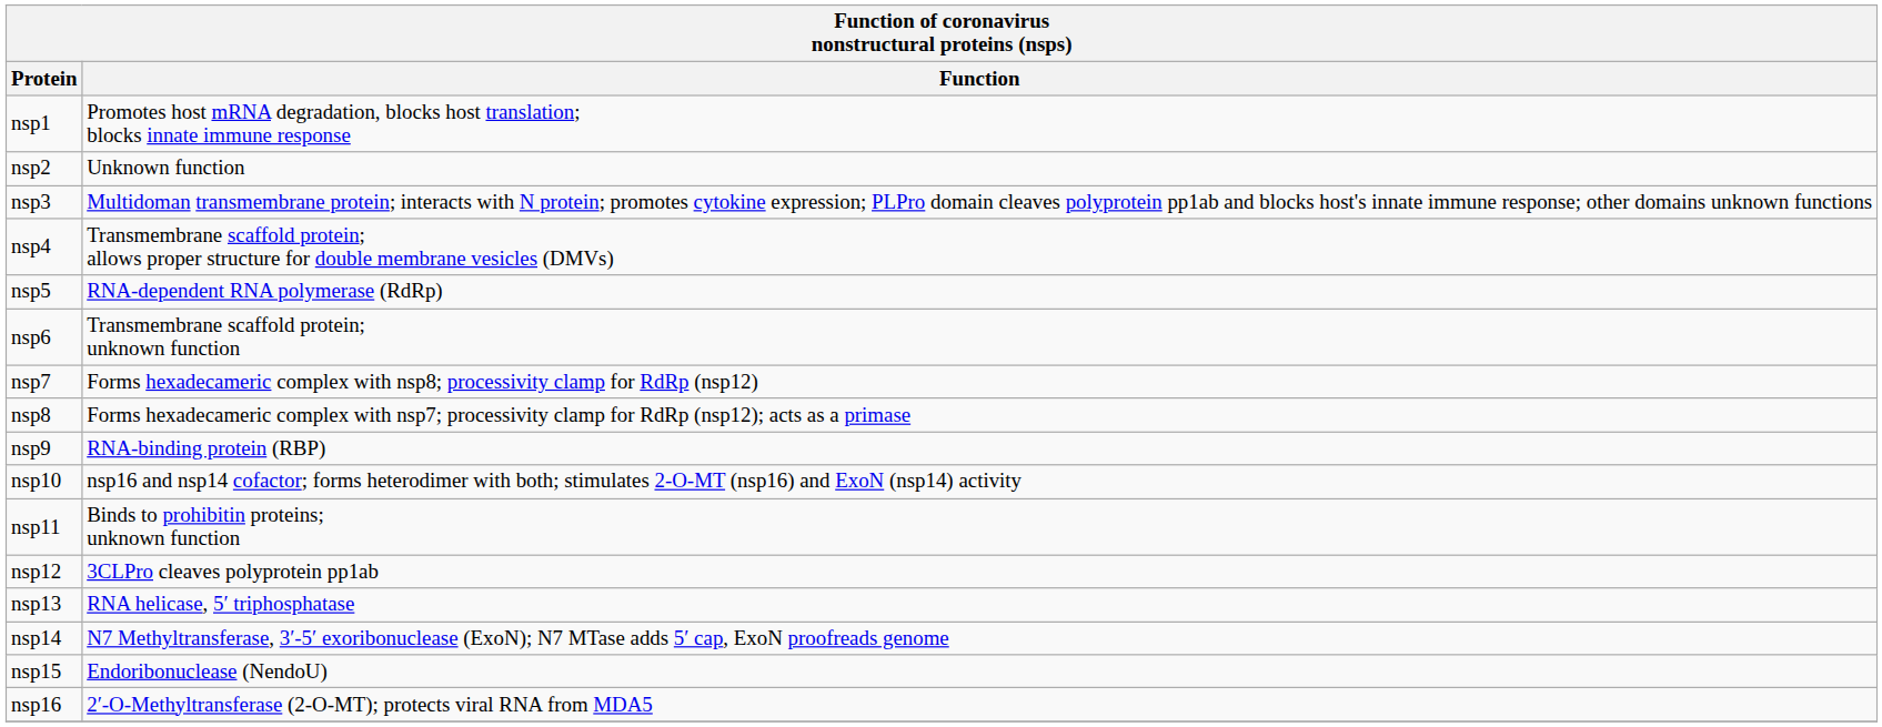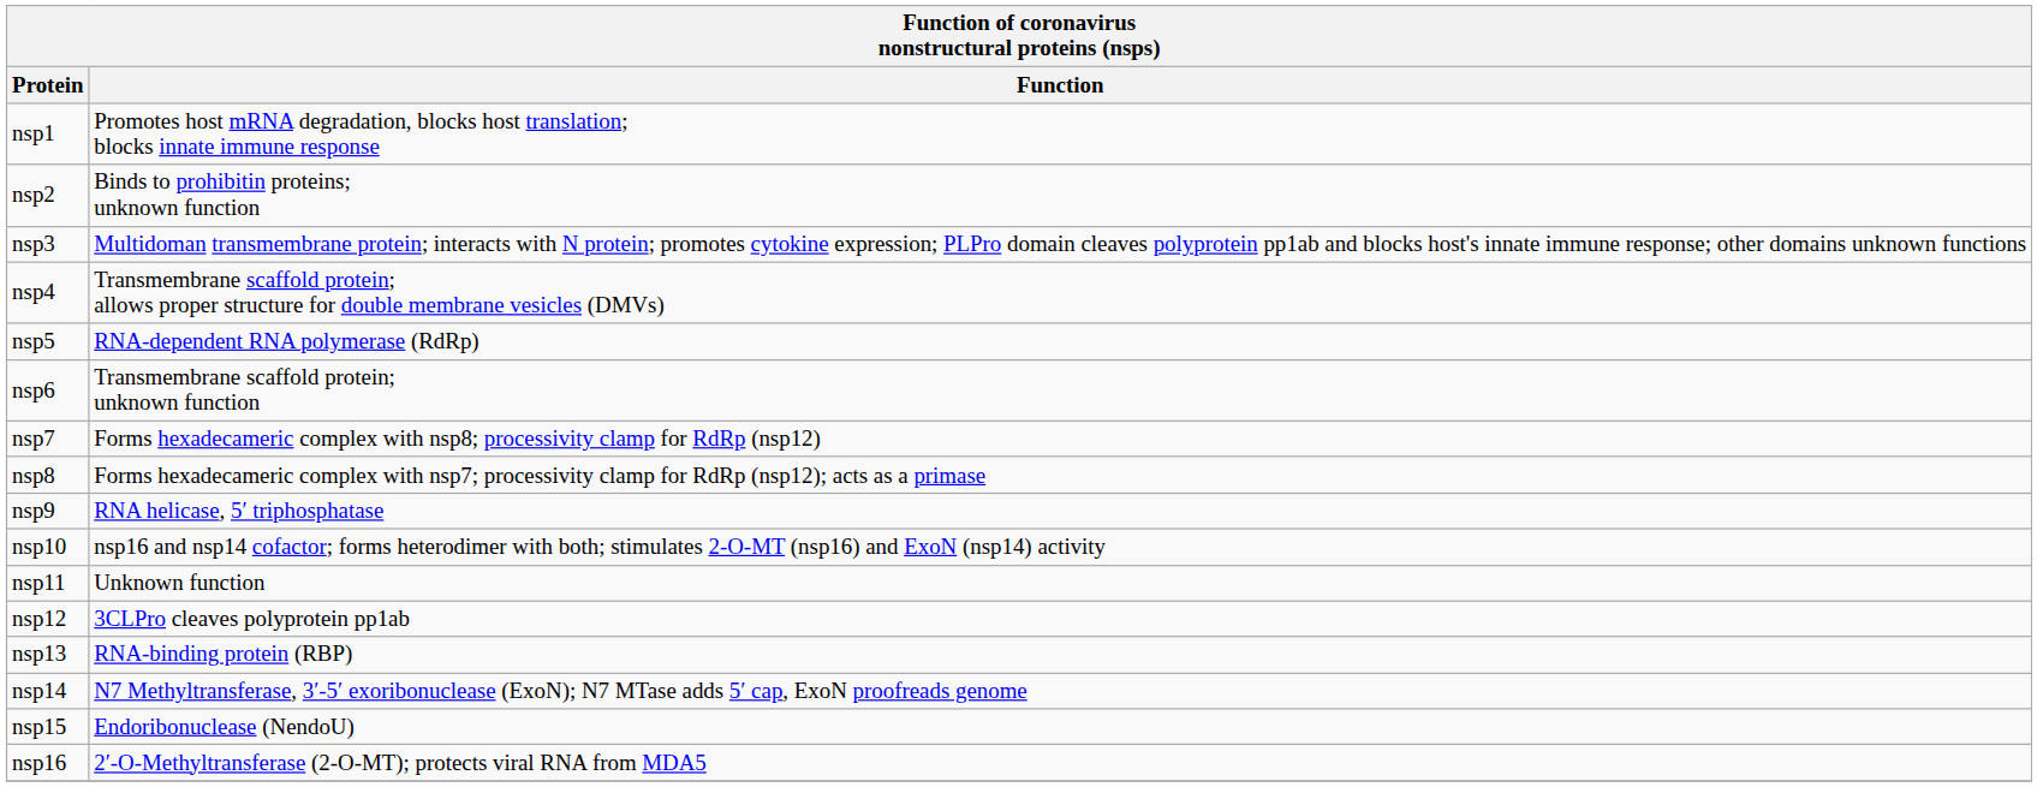nsp2 | Function: Unknown function -> Binds to prohibitin proteins; unknown function
nsp9 | Function: RNA-binding protein (RBP) -> RNA helicase, 5′ triphosphatase
nsp11 | Function: Binds to prohibitin proteins; unknown function -> Unknown function
nsp13 | Function: RNA helicase, 5′ triphosphatase -> RNA-binding protein (RBP)
